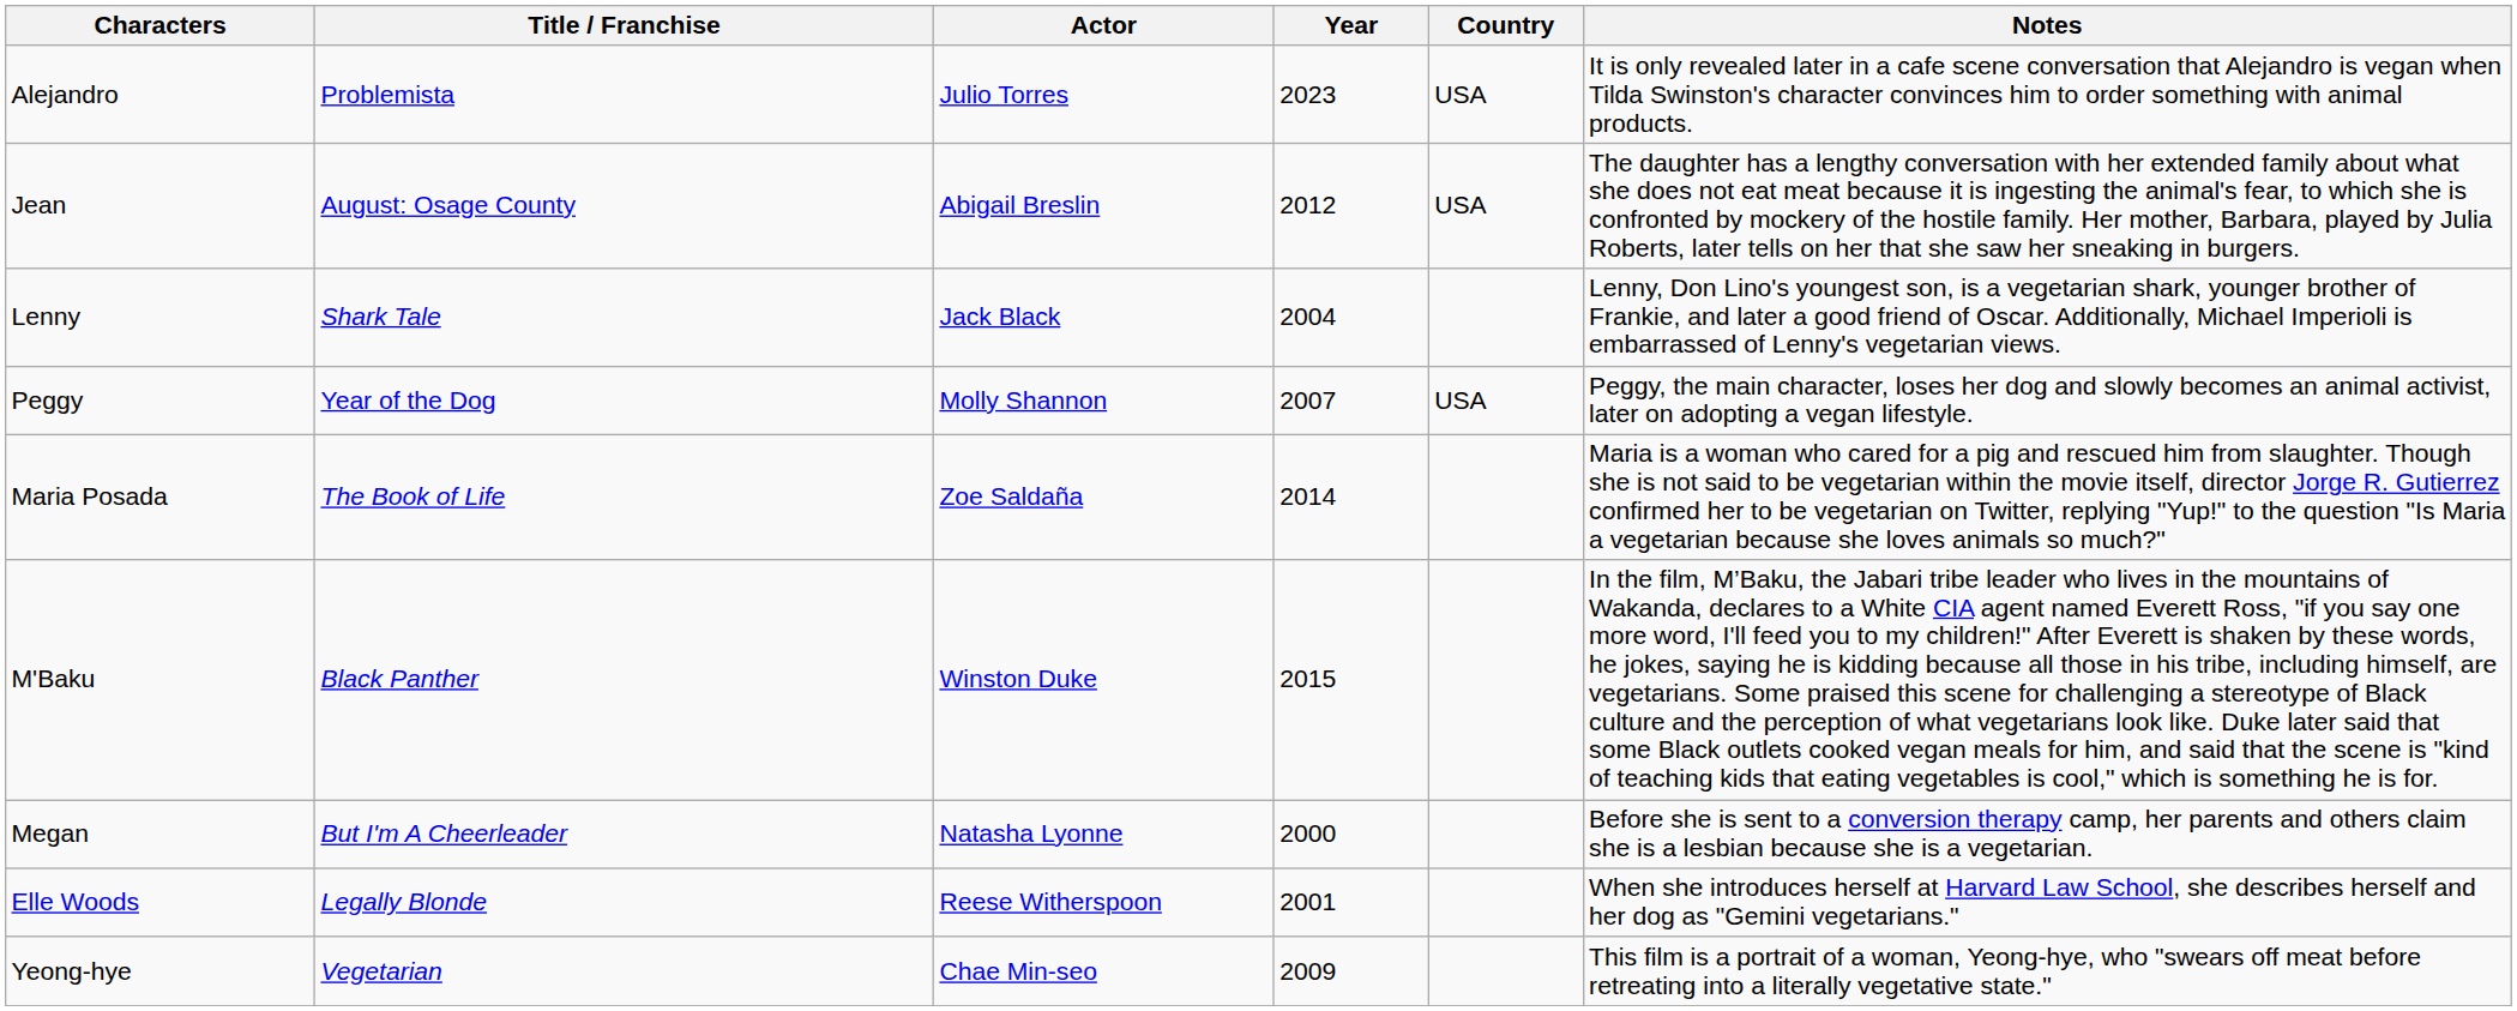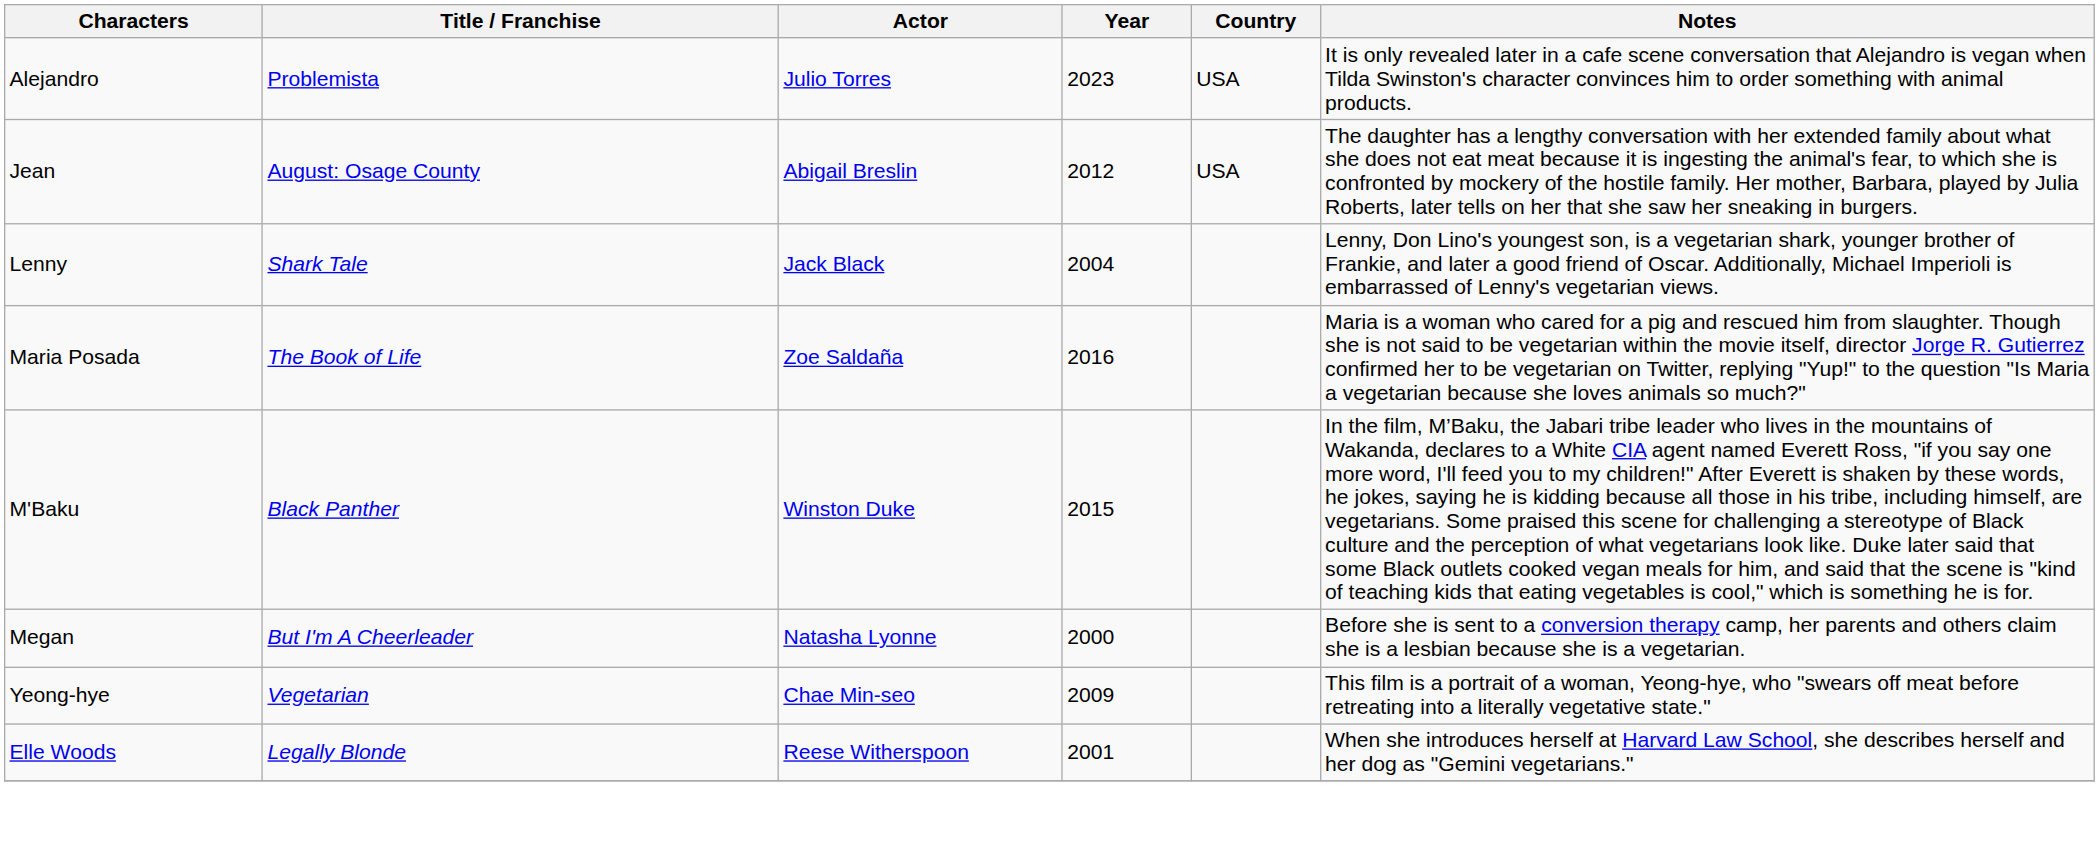- row: Peggy | Year of the Dog | Molly Shannon | 2007 | USA | Peggy, the main character, loses her dog and slowly becomes an animal activist, later on adopting a vegan lifestyle.
Maria Posada | Year: 2014 -> 2016
rows swapped: Elle Woods <-> Yeong-hye
